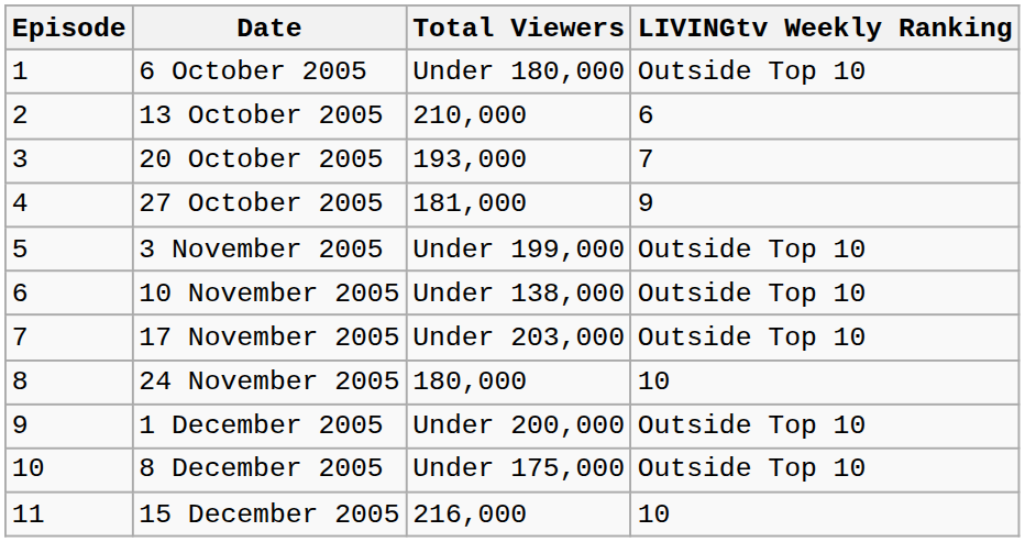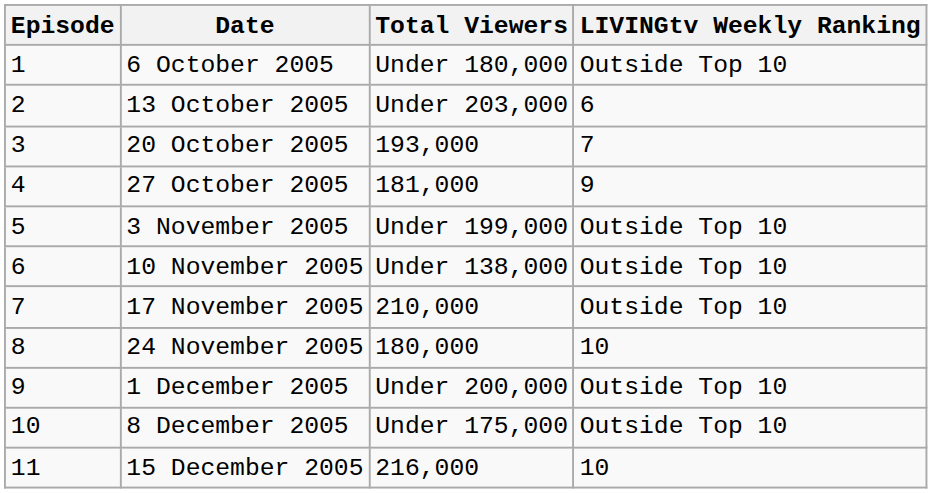13 October 2005 | Total Viewers: 210,000 -> Under 203,000
17 November 2005 | Total Viewers: Under 203,000 -> 210,000
